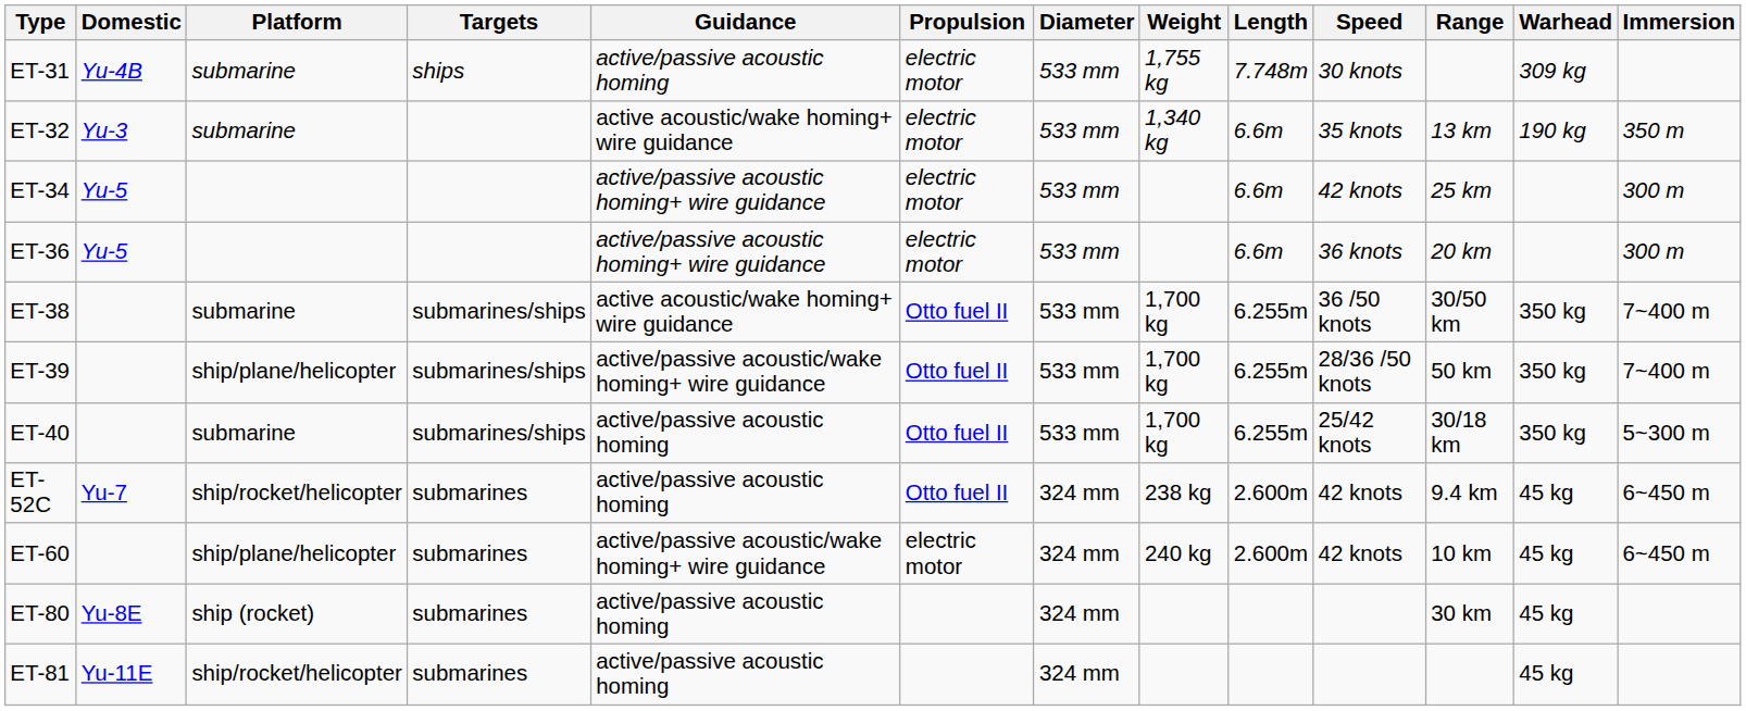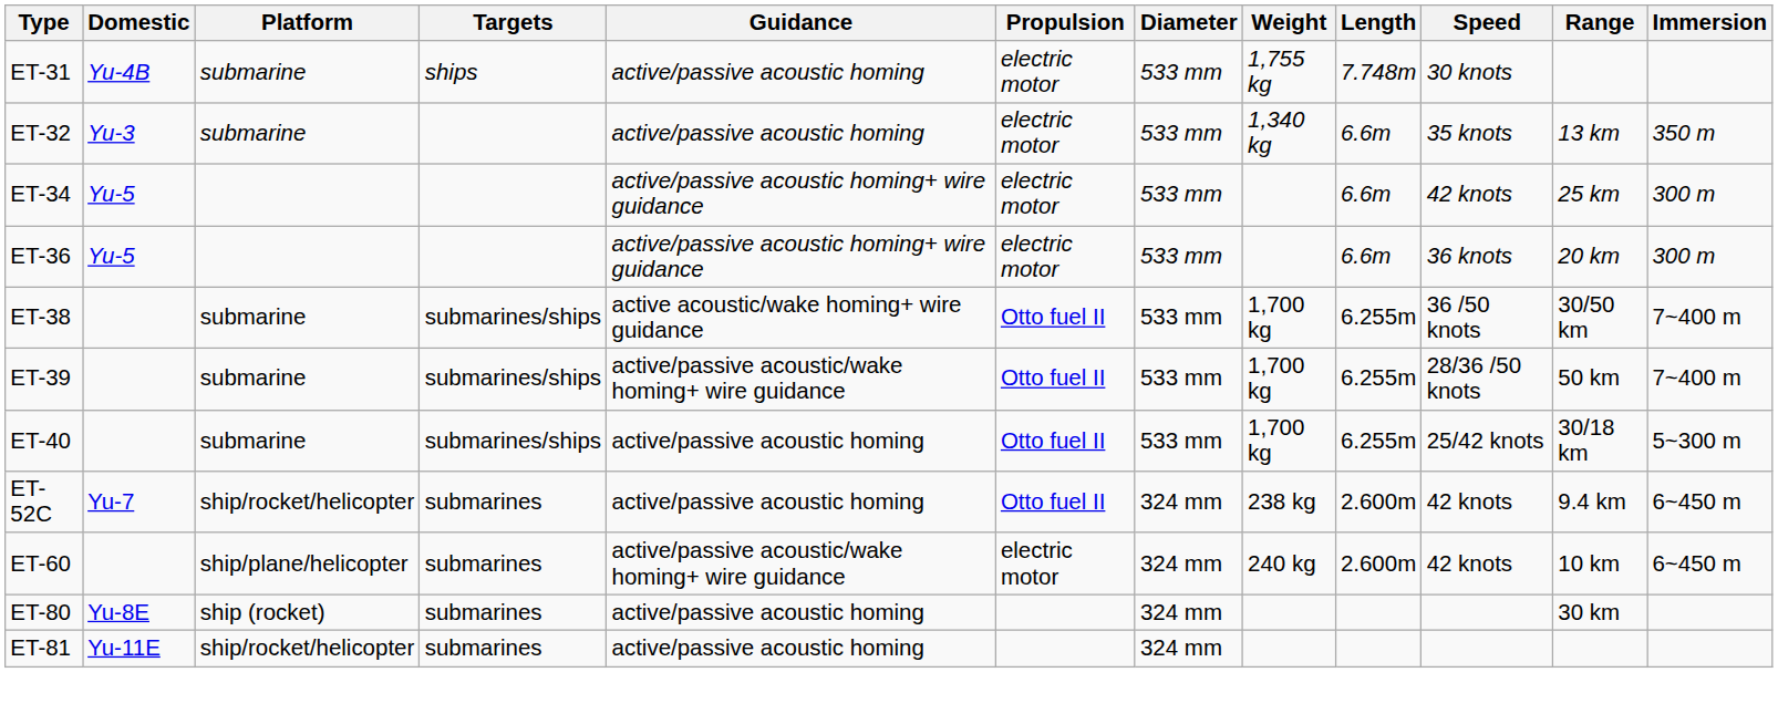- column: Warhead | 309 kg | 190 kg | 350 kg | 350 kg | 350 kg | 45 kg | 45 kg | 45 kg | 45 kg
ET-32 | Guidance: active acoustic/wake homing+ wire guidance -> active/passive acoustic homing
ET-39 | Platform: ship/plane/helicopter -> submarine
